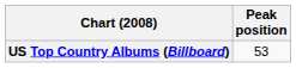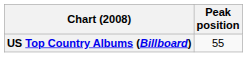US Top Country Albums (Billboard) | Peak position: 53 -> 55
